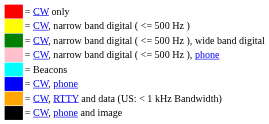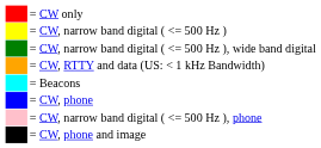rows swapped: = CW, RTTY and data (US: < 1 kHz Bandwidth) <-> = CW, narrow band digital ( <= 500 Hz ), phone
